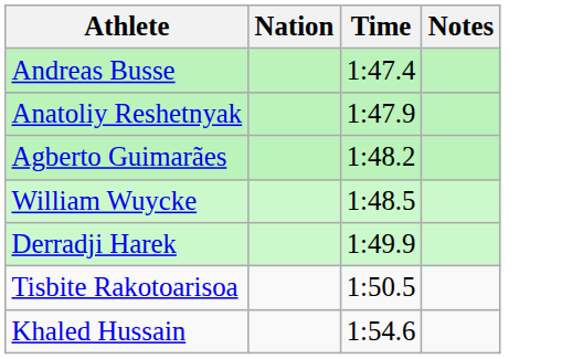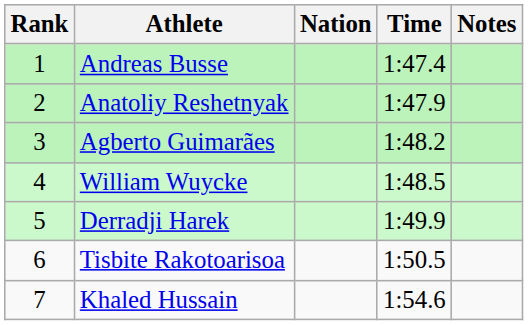+ column: Rank | 1 | 2 | 3 | 4 | 5 | 6 | 7
